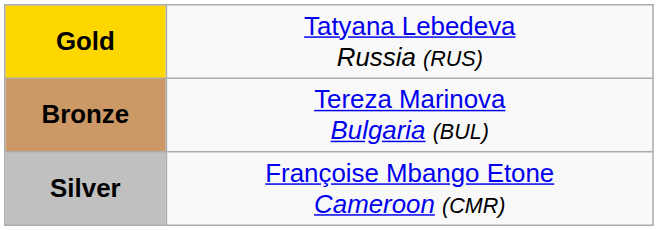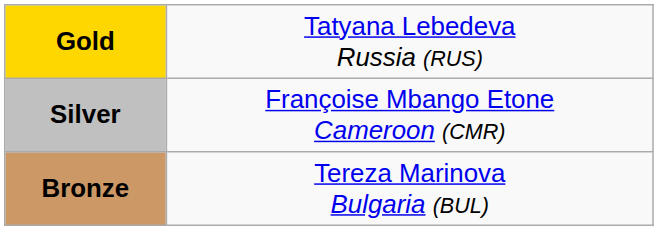rows swapped: Silver <-> Bronze
